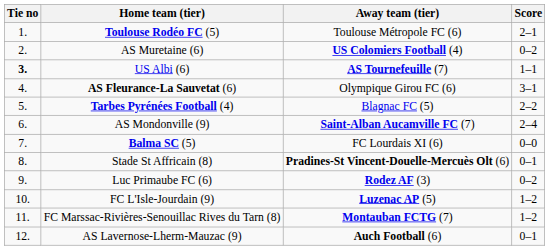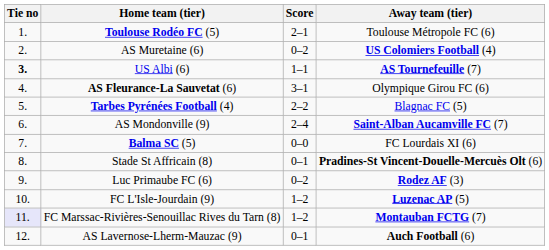columns swapped: Score <-> Away team (tier)
FC Marssac-Rivières-Senouillac Rives du Tarn (8) | Tie no: no background -> lavender background
